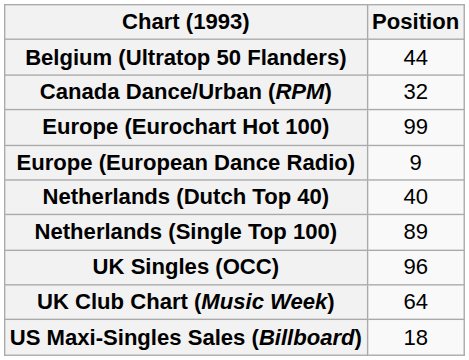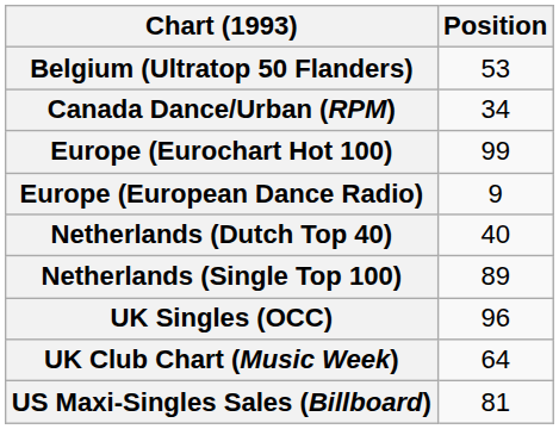Belgium (Ultratop 50 Flanders) | Position: 44 -> 53
Canada Dance/Urban (RPM) | Position: 32 -> 34
US Maxi-Singles Sales (Billboard) | Position: 18 -> 81
